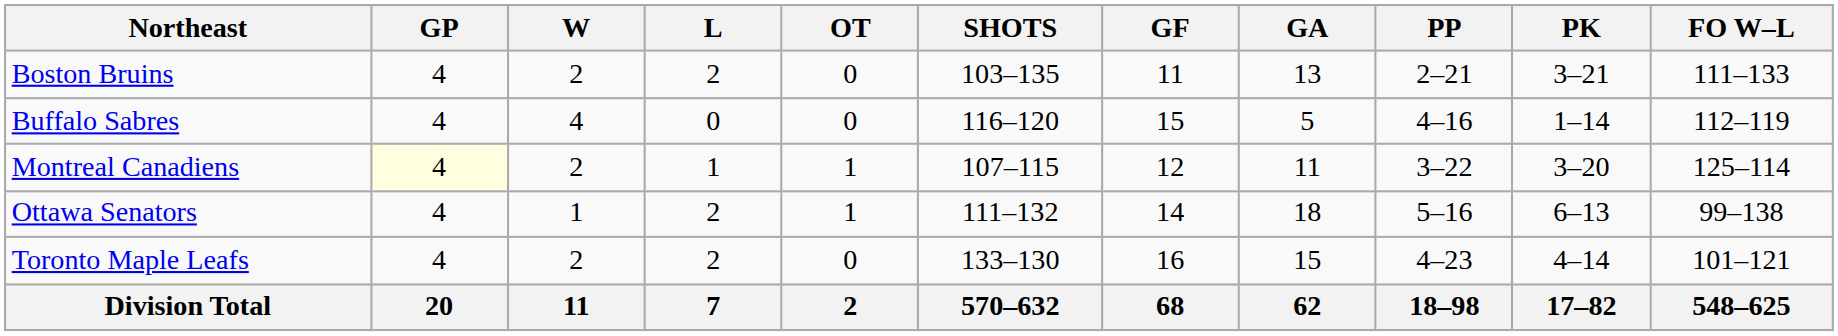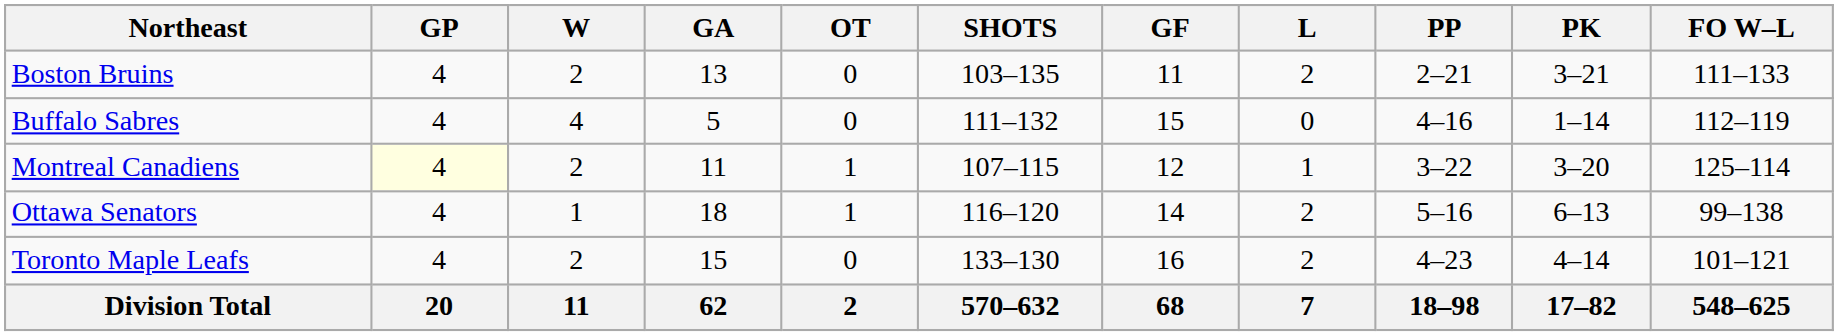columns swapped: L <-> GA
Buffalo Sabres | SHOTS: 116–120 -> 111–132
Ottawa Senators | SHOTS: 111–132 -> 116–120
